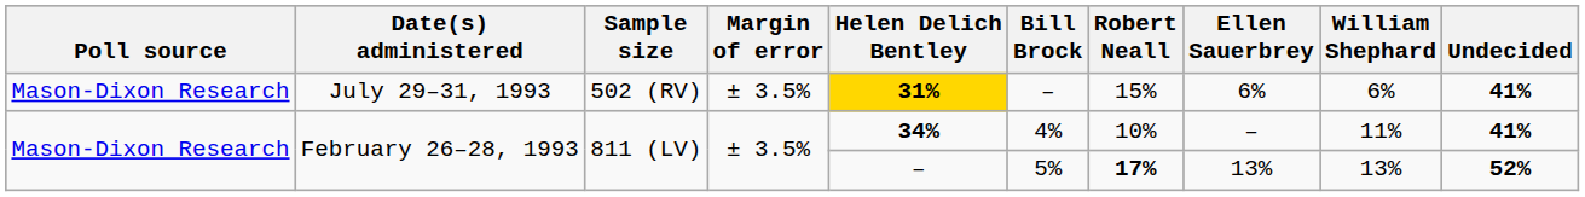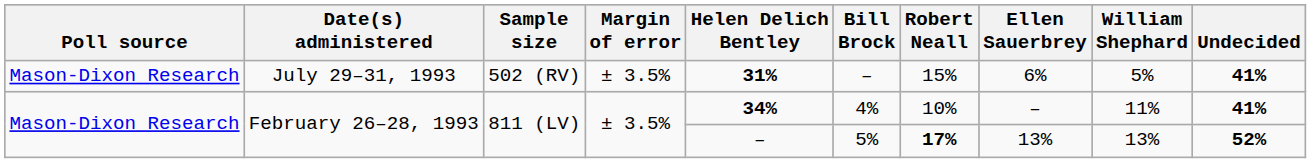July 29–31, 1993 | Helen Delich Bentley: gold background -> no background
July 29–31, 1993 | William Shephard: 6% -> 5%
